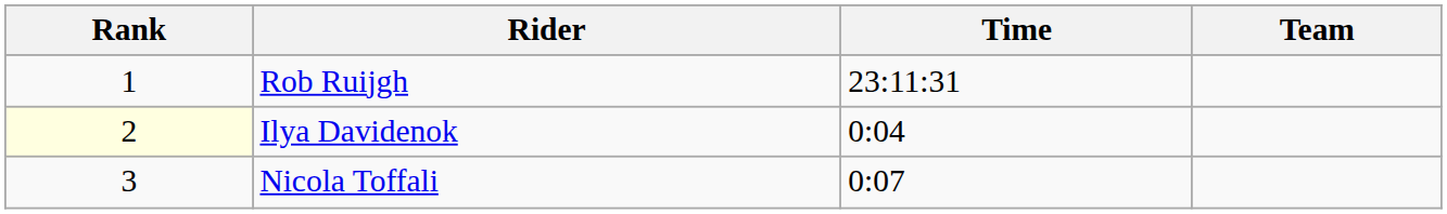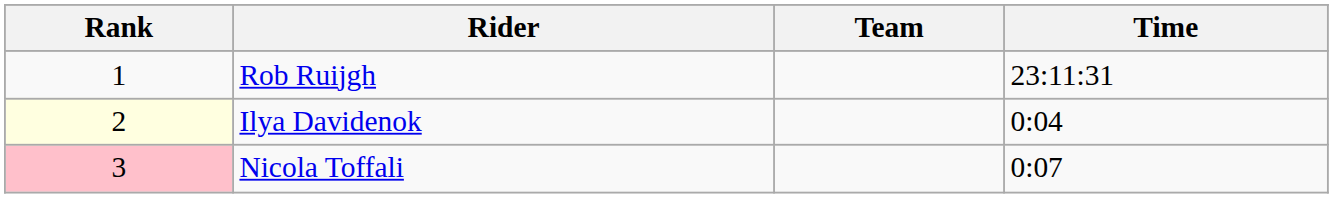columns swapped: Team <-> Time
Nicola Toffali | Rank: no background -> pink background
